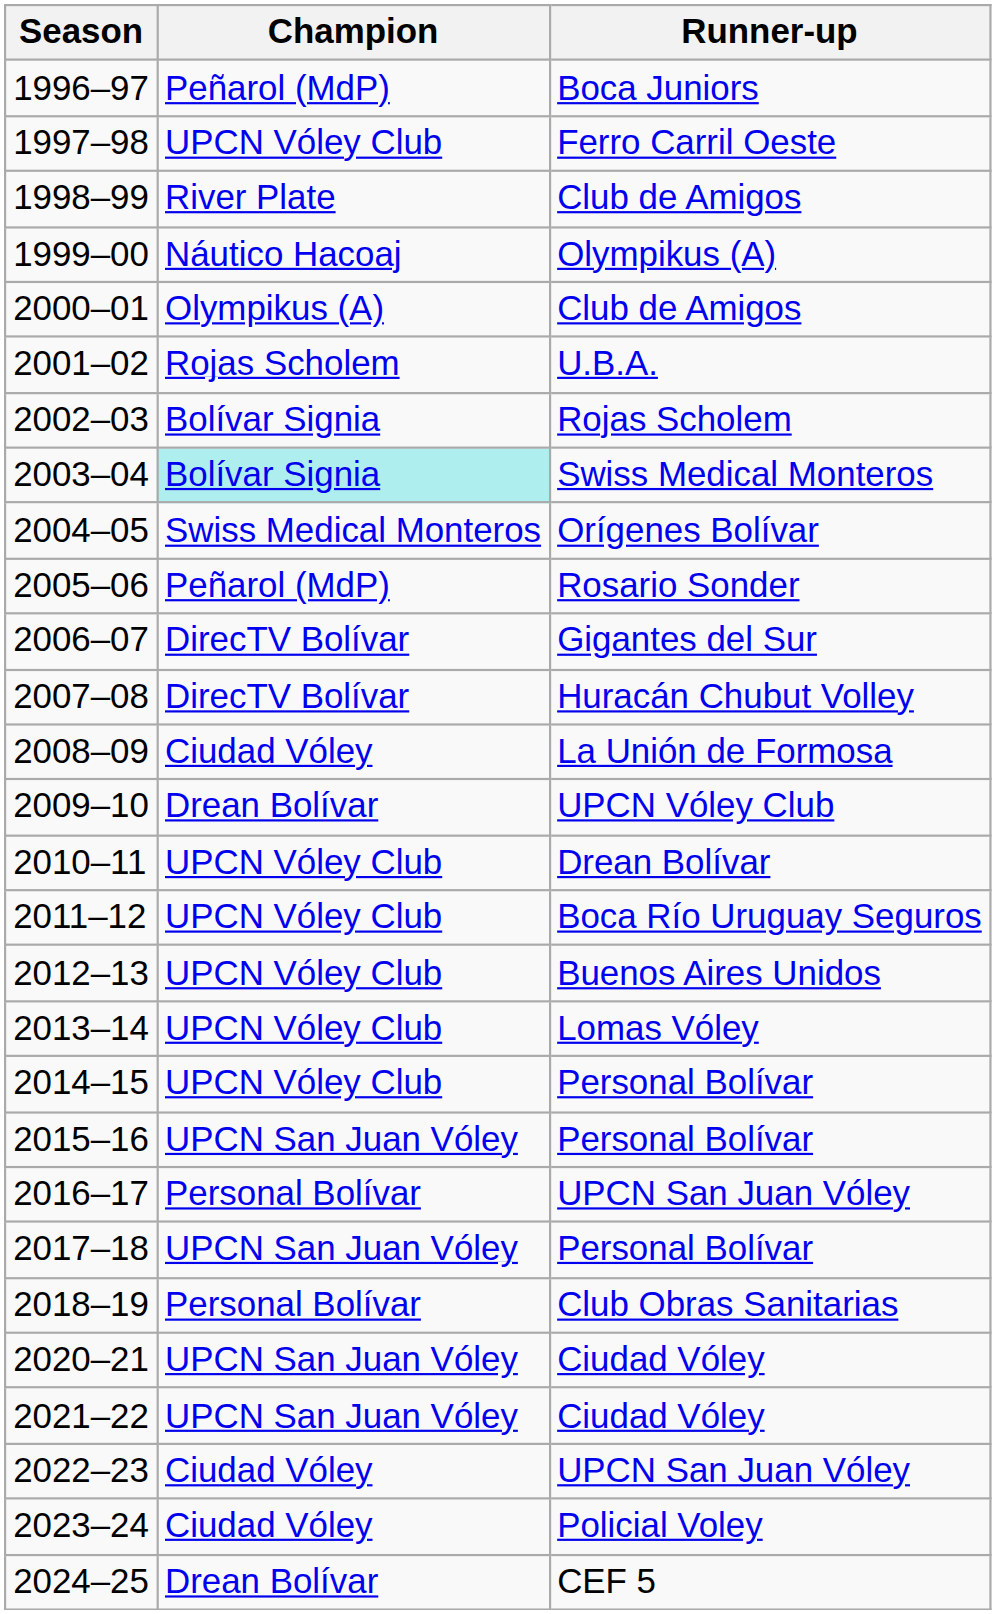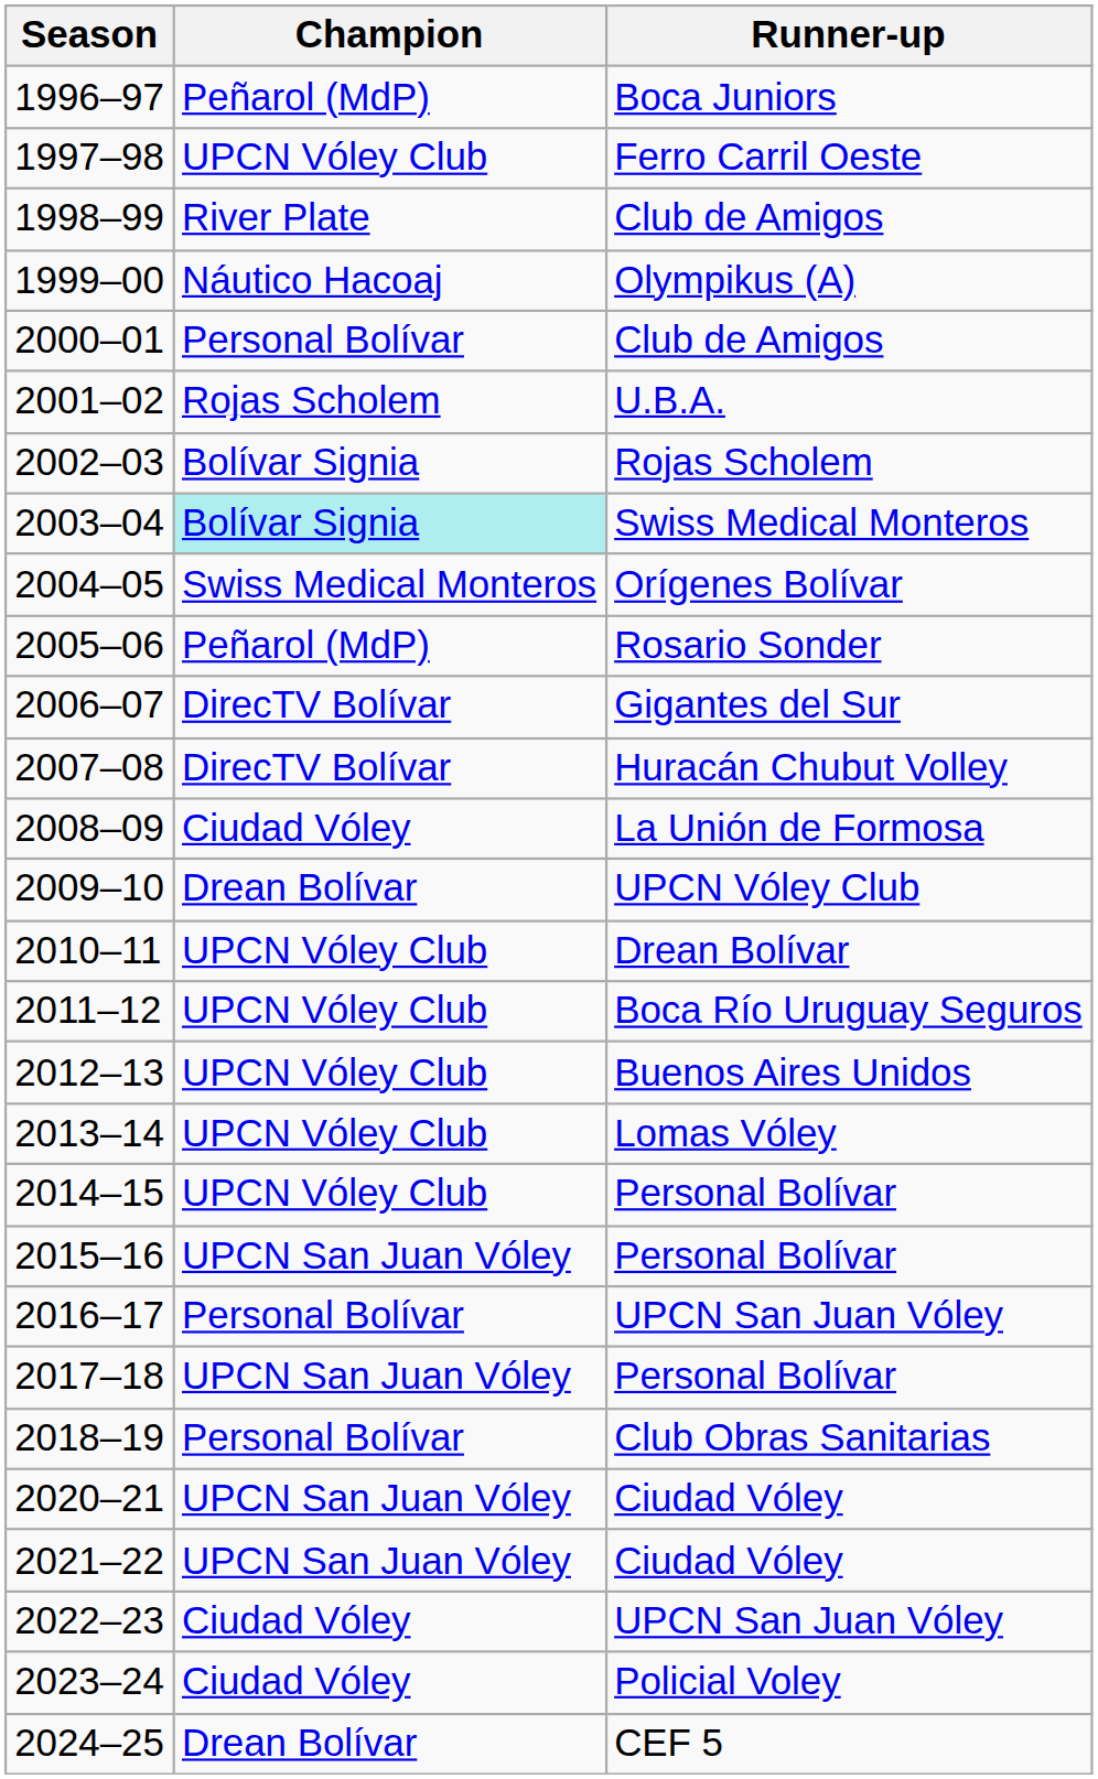2000–01 | Champion: Olympikus (A) -> Personal Bolívar
